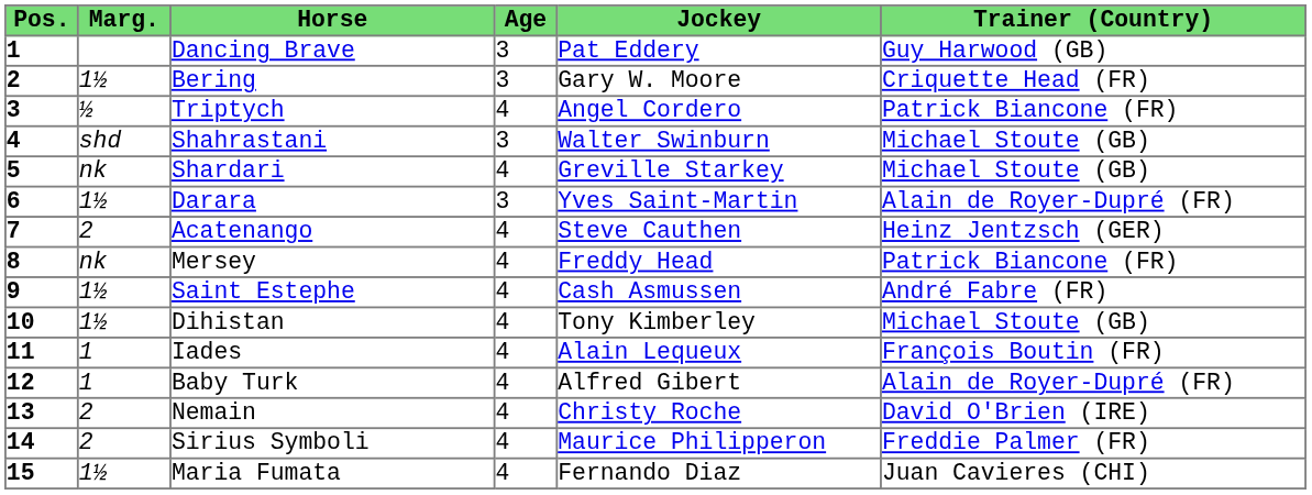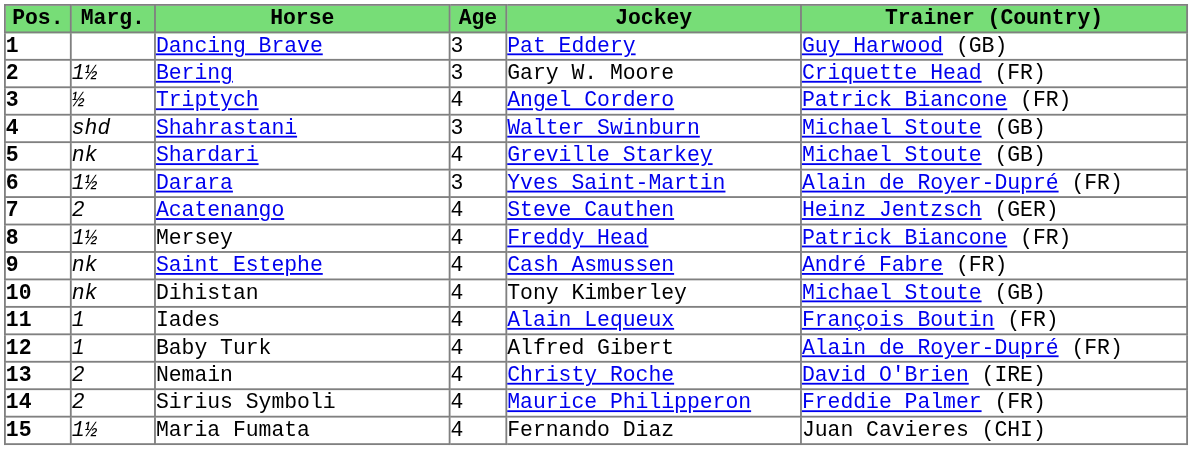Mersey | Marg.: nk -> 1½
Saint Estephe | Marg.: 1½ -> nk
Dihistan | Marg.: 1½ -> nk
